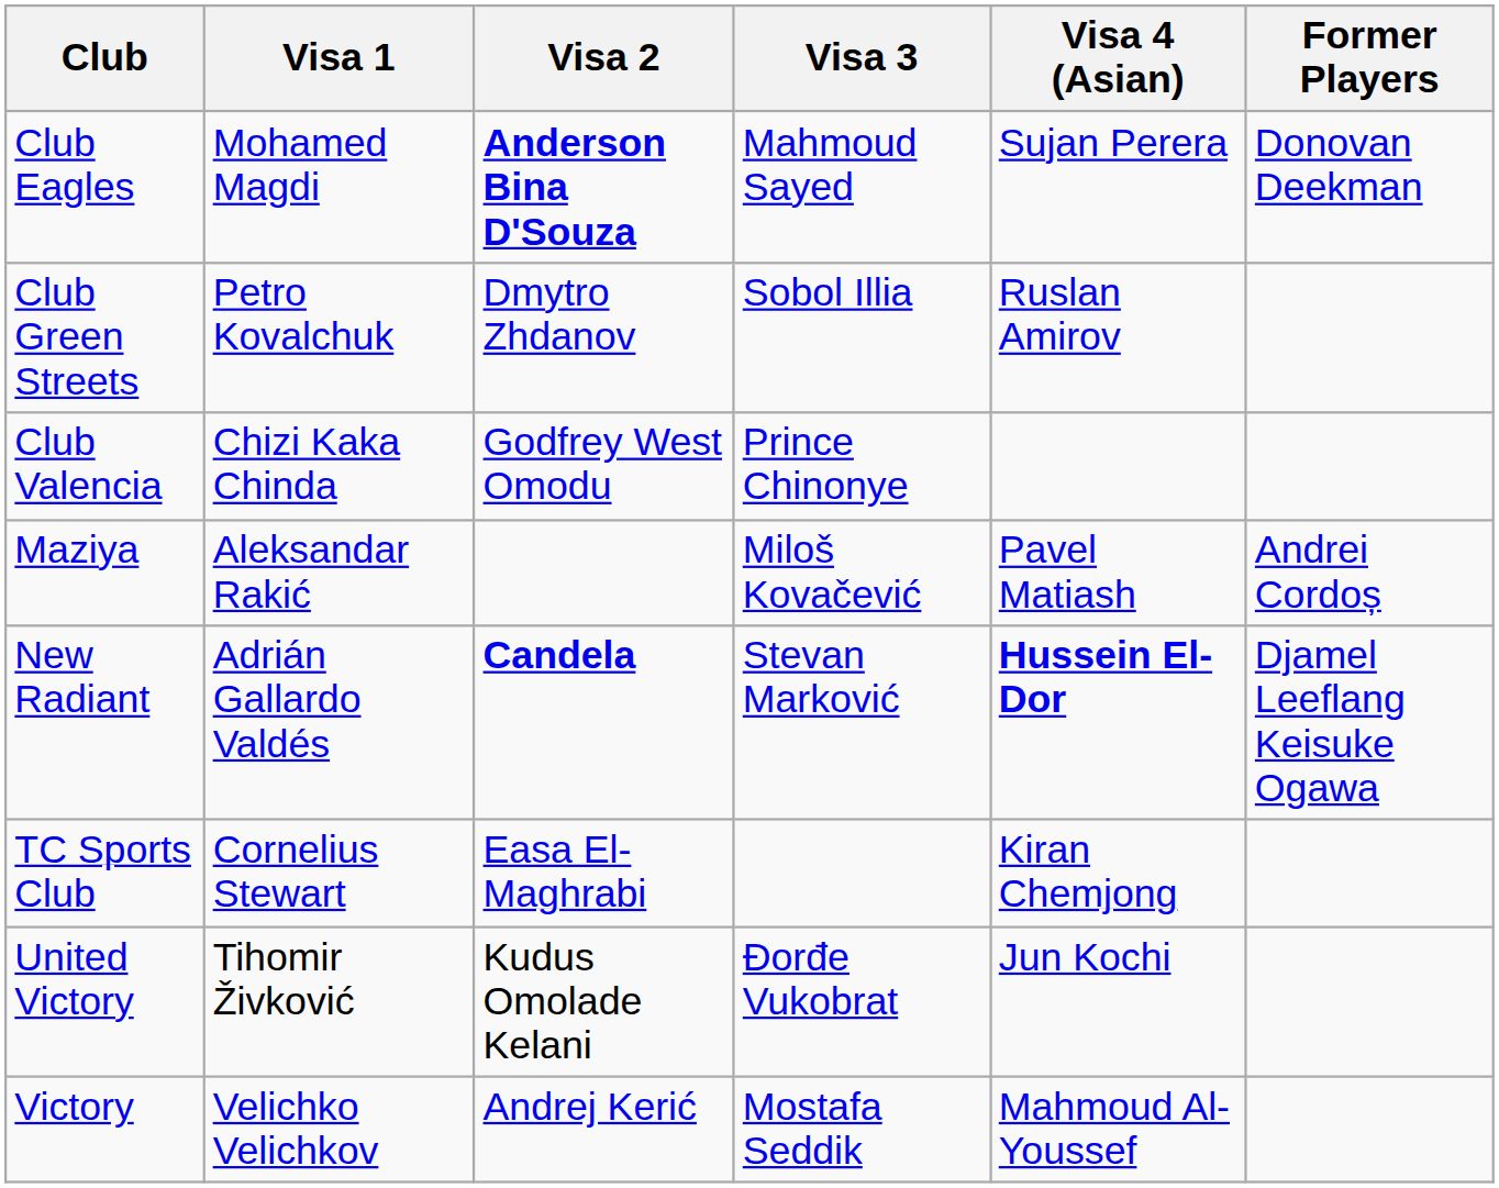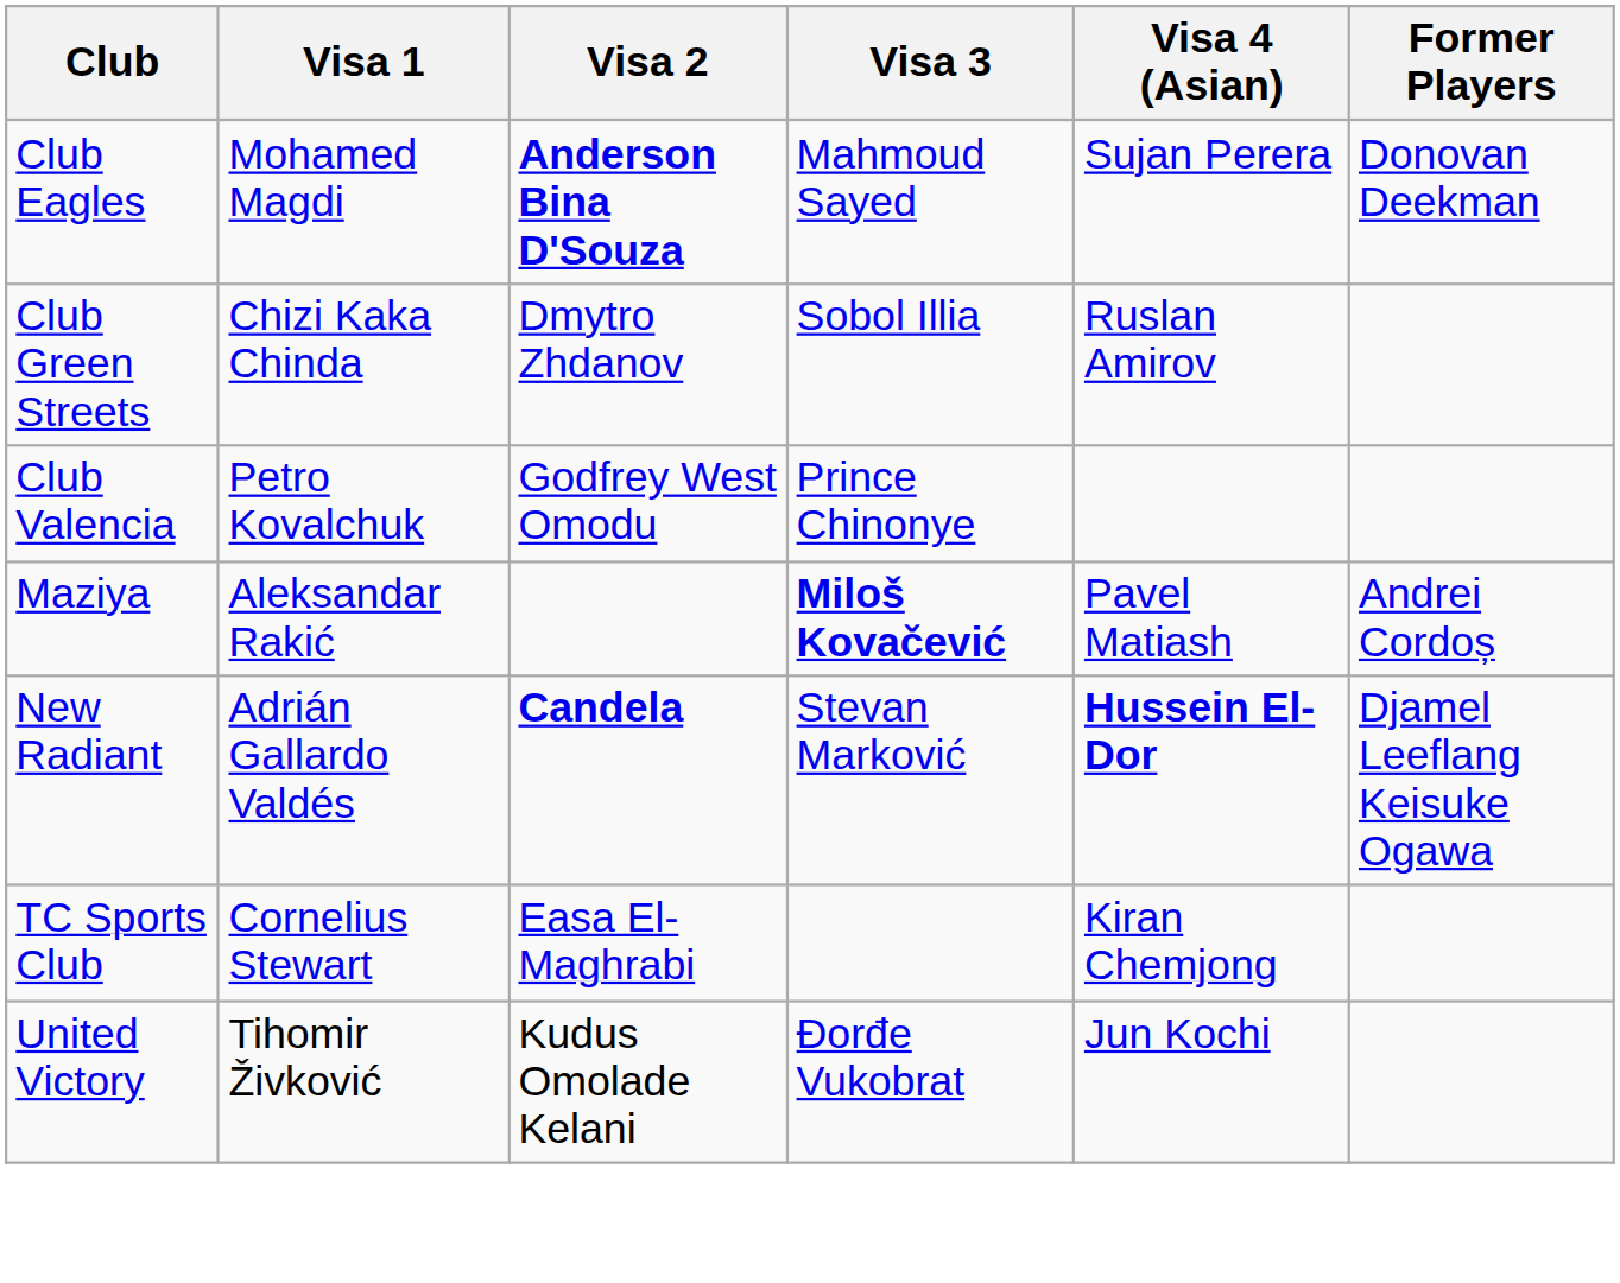Club Green Streets | Visa 1: Petro Kovalchuk -> Chizi Kaka Chinda
Club Valencia | Visa 1: Chizi Kaka Chinda -> Petro Kovalchuk
Maziya | Visa 3: normal -> bold
- row: Victory | Velichko Velichkov | Andrej Kerić | Mostafa Seddik | Mahmoud Al-Youssef
